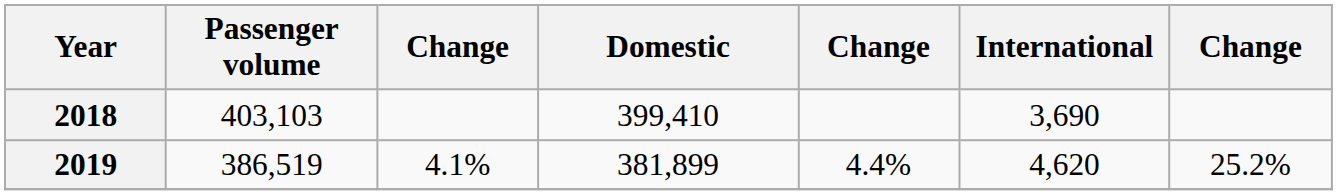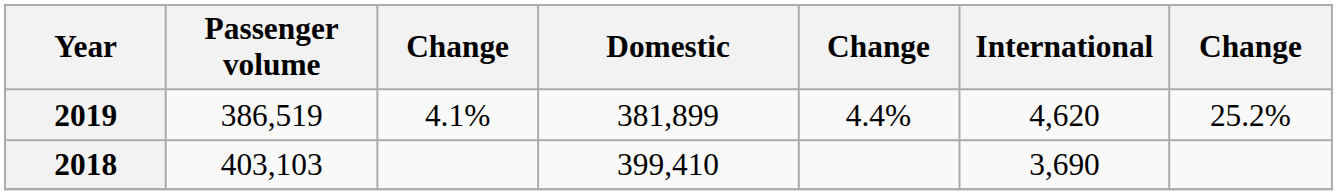rows swapped: 2019 <-> 2018
